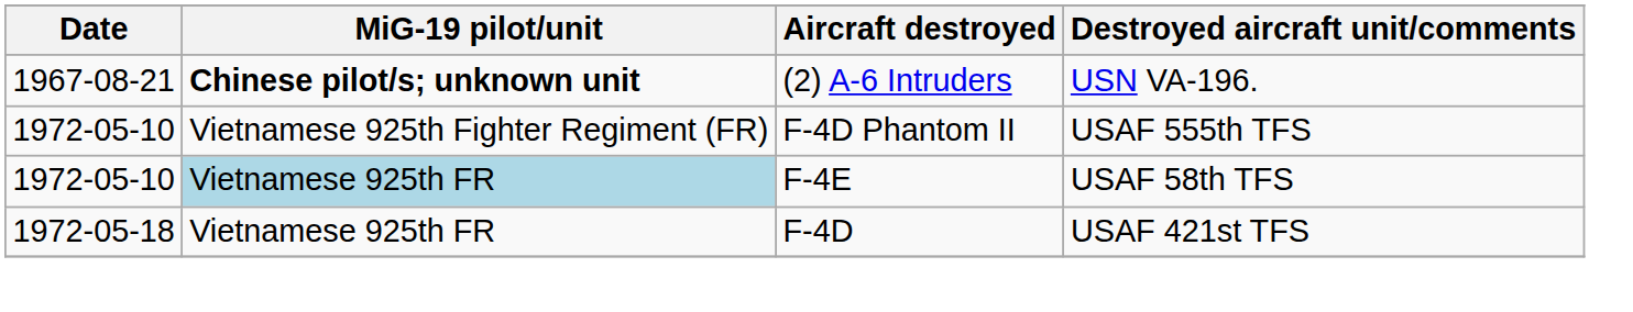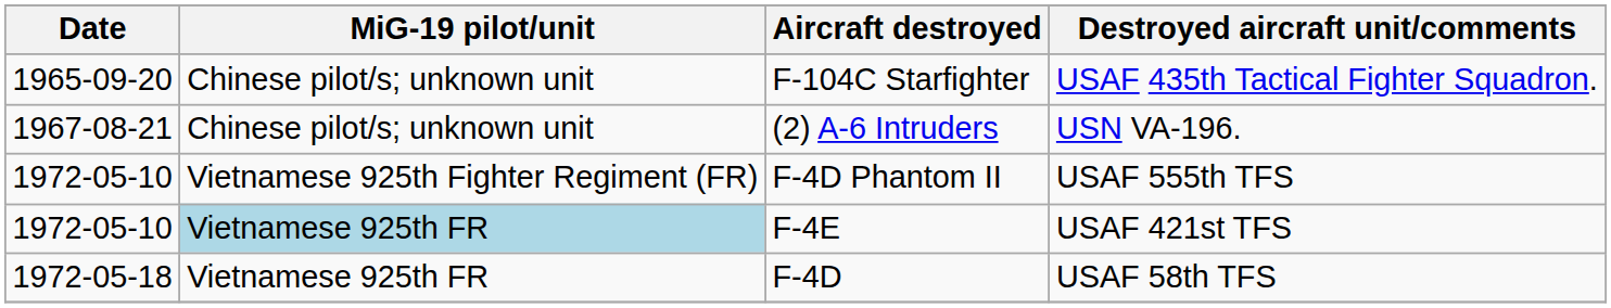+ row: 1965-09-20 | Chinese pilot/s; unknown unit | F-104C Starfighter | USAF 435th Tactical Fighter Squadron.
(2) A-6 Intruders | MiG-19 pilot/unit: bold -> normal
F-4E | Destroyed aircraft unit/comments: USAF 58th TFS -> USAF 421st TFS
F-4D | Destroyed aircraft unit/comments: USAF 421st TFS -> USAF 58th TFS
